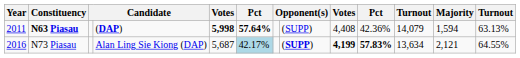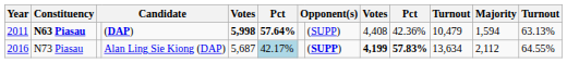N63 Piasau | column 11: 14,079 -> 10,479
N73 Piasau | Majority: 2,121 -> 2,112
